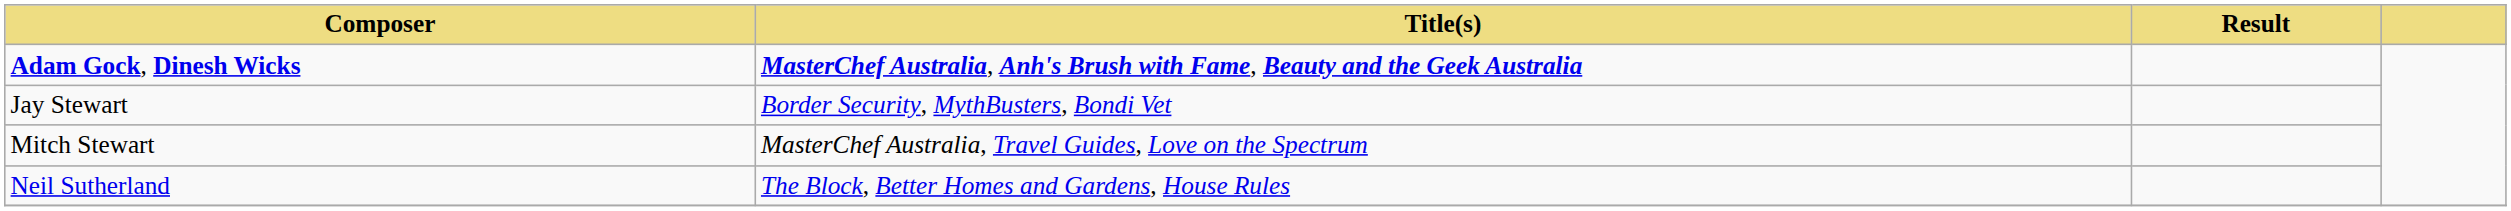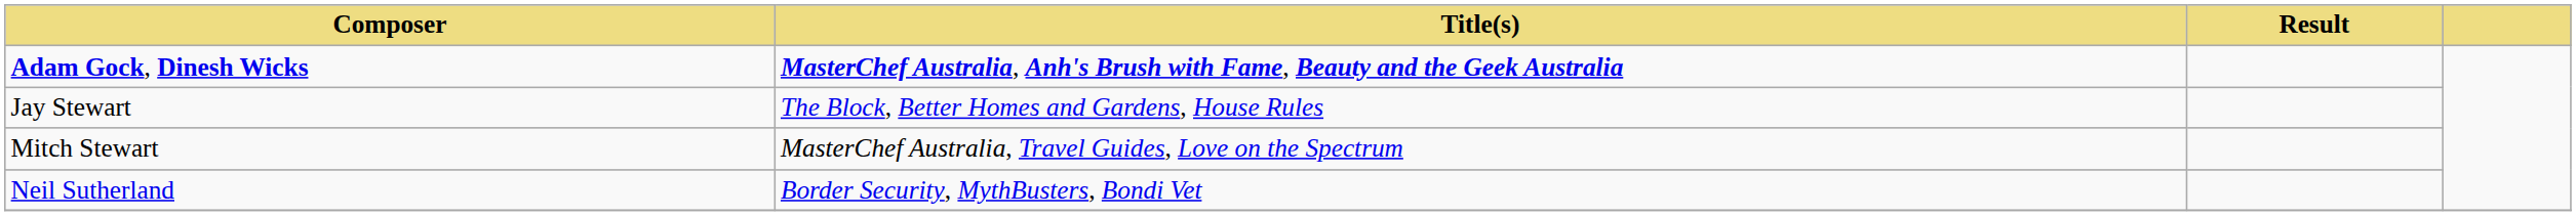Jay Stewart | Title(s): Border Security, MythBusters, Bondi Vet -> The Block, Better Homes and Gardens, House Rules
Neil Sutherland | Title(s): The Block, Better Homes and Gardens, House Rules -> Border Security, MythBusters, Bondi Vet
